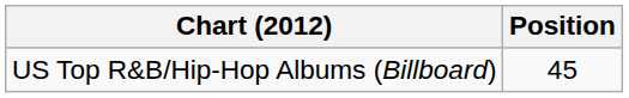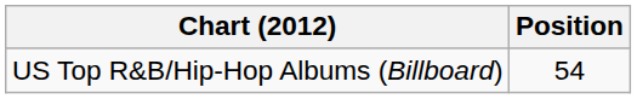US Top R&B/Hip-Hop Albums (Billboard) | Position: 45 -> 54
